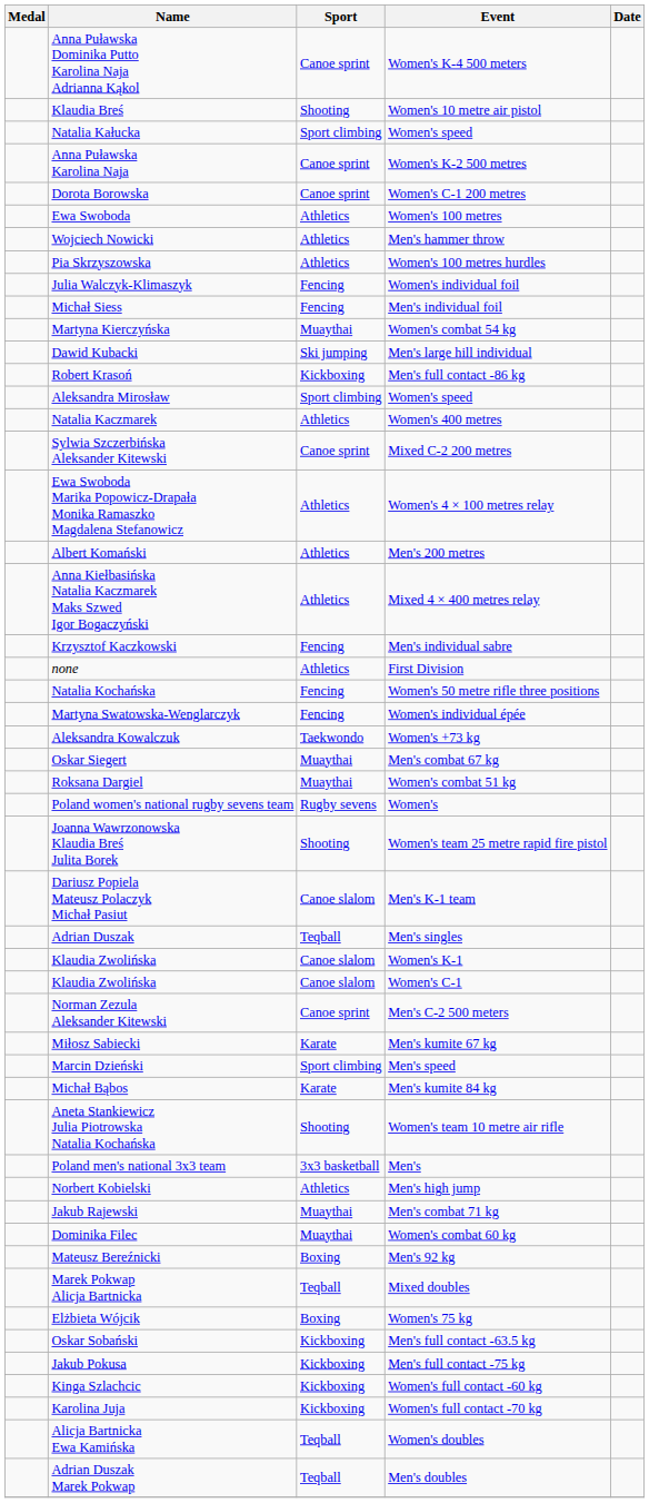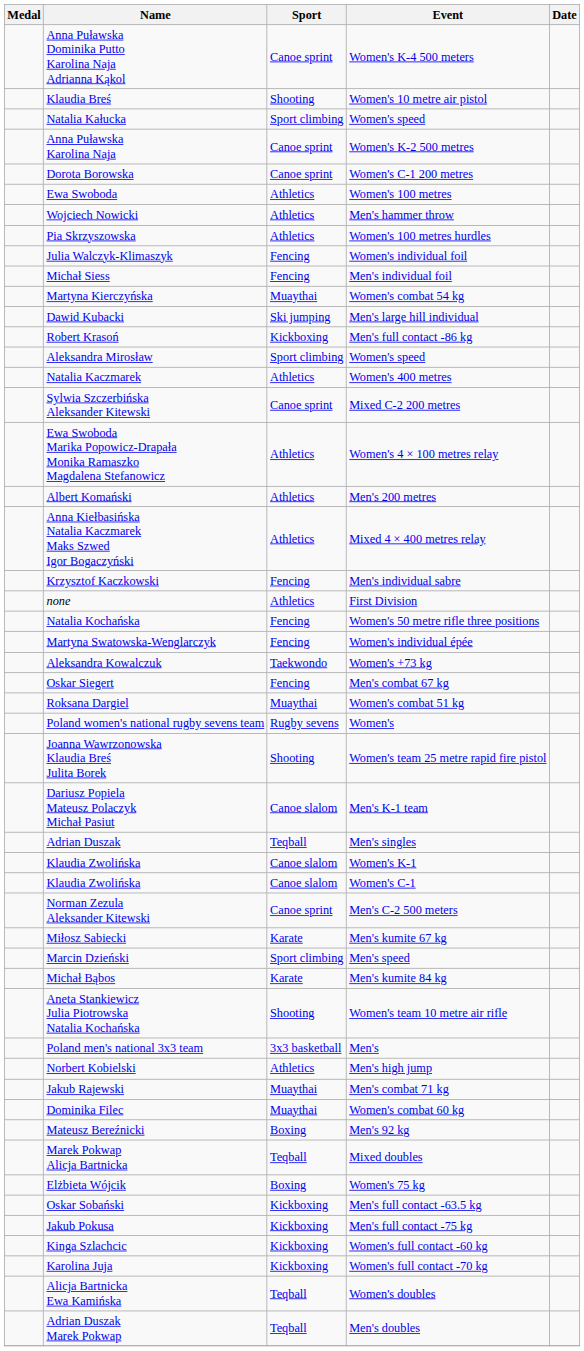Oskar Siegert | Sport: Muaythai -> Fencing
